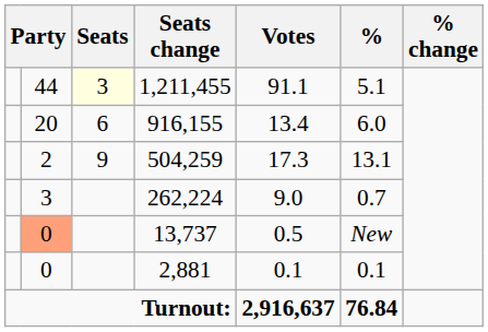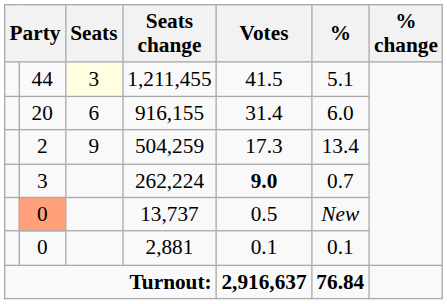1,211,455 | Votes: 91.1 -> 41.5
916,155 | Votes: 13.4 -> 31.4
504,259 | %: 13.1 -> 13.4
262,224 | Votes: normal -> bold
